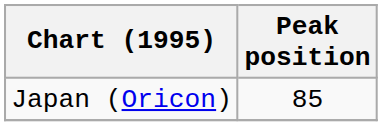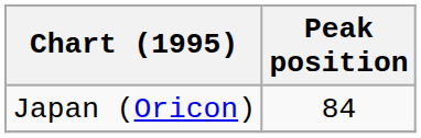Japan (Oricon) | Peak position: 85 -> 84
